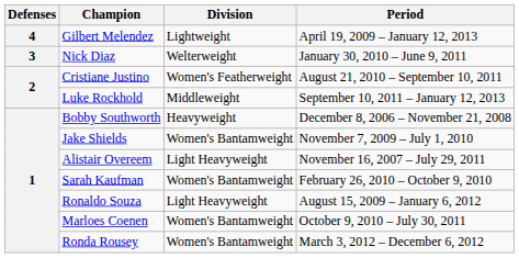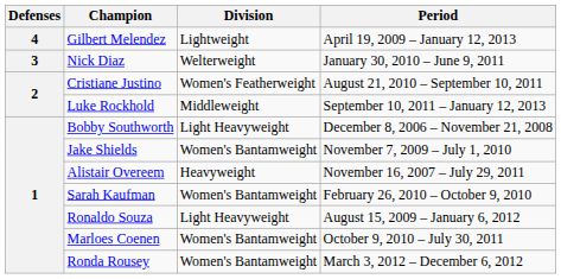Bobby Southworth | Division: Heavyweight -> Light Heavyweight
Alistair Overeem | Division: Light Heavyweight -> Heavyweight
